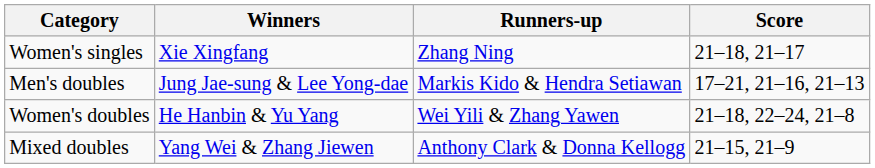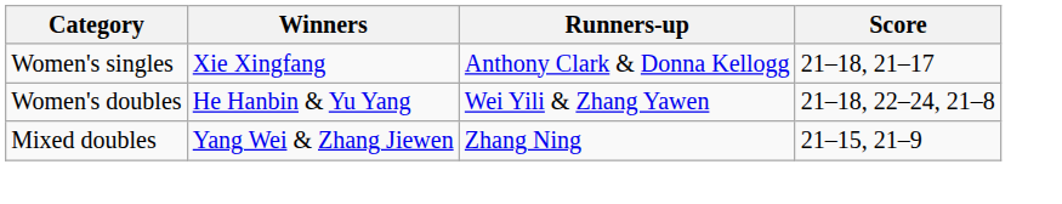Women's singles | Runners-up: Zhang Ning -> Anthony Clark & Donna Kellogg
- row: Men's doubles | Jung Jae-sung & Lee Yong-dae | Markis Kido & Hendra Setiawan | 17–21, 21–16, 21–13
Mixed doubles | Runners-up: Anthony Clark & Donna Kellogg -> Zhang Ning
